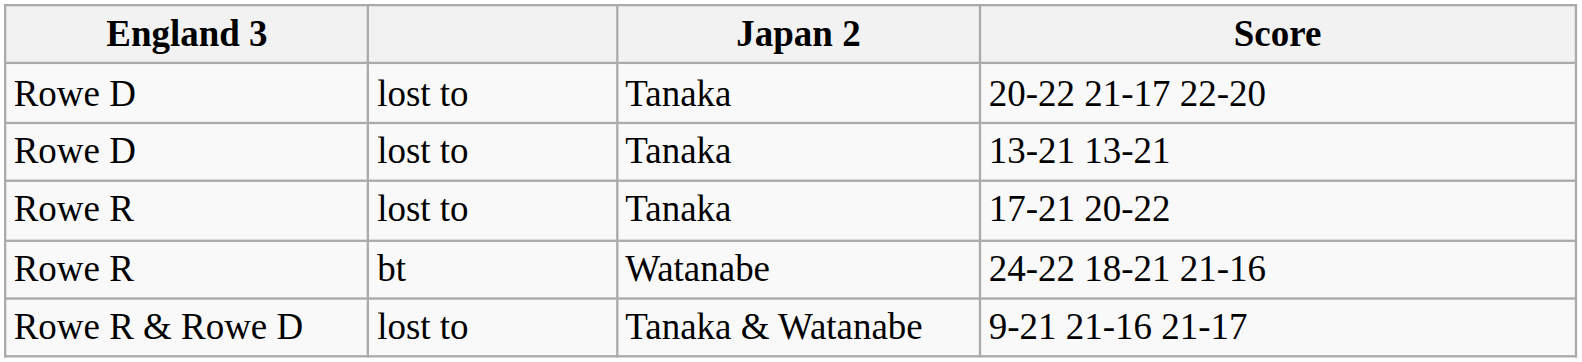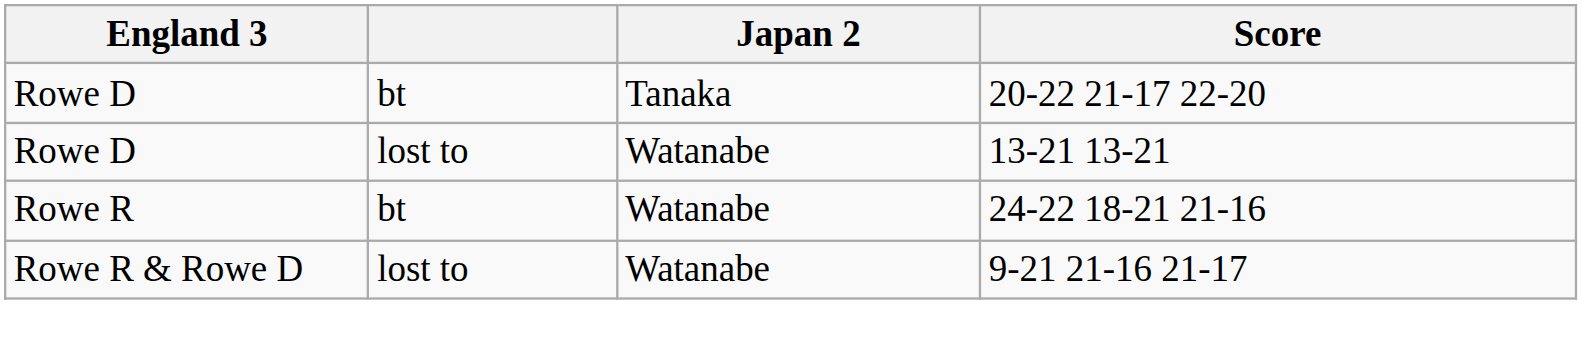20-22 21-17 22-20 | column 2: lost to -> bt
13-21 13-21 | Japan 2: Tanaka -> Watanabe
- row: Rowe R | lost to | Tanaka | 17-21 20-22
9-21 21-16 21-17 | Japan 2: Tanaka & Watanabe -> Watanabe
